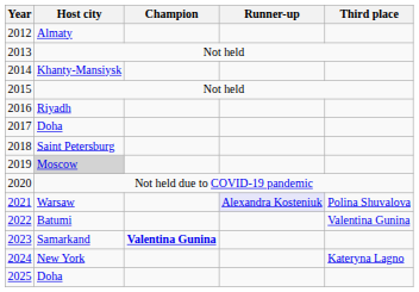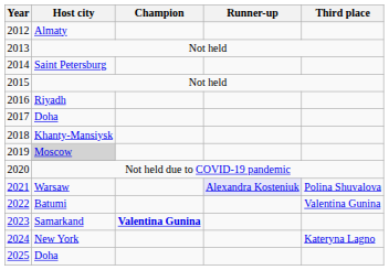2014 | Host city: Khanty-Mansiysk -> Saint Petersburg
2018 | Host city: Saint Petersburg -> Khanty-Mansiysk
